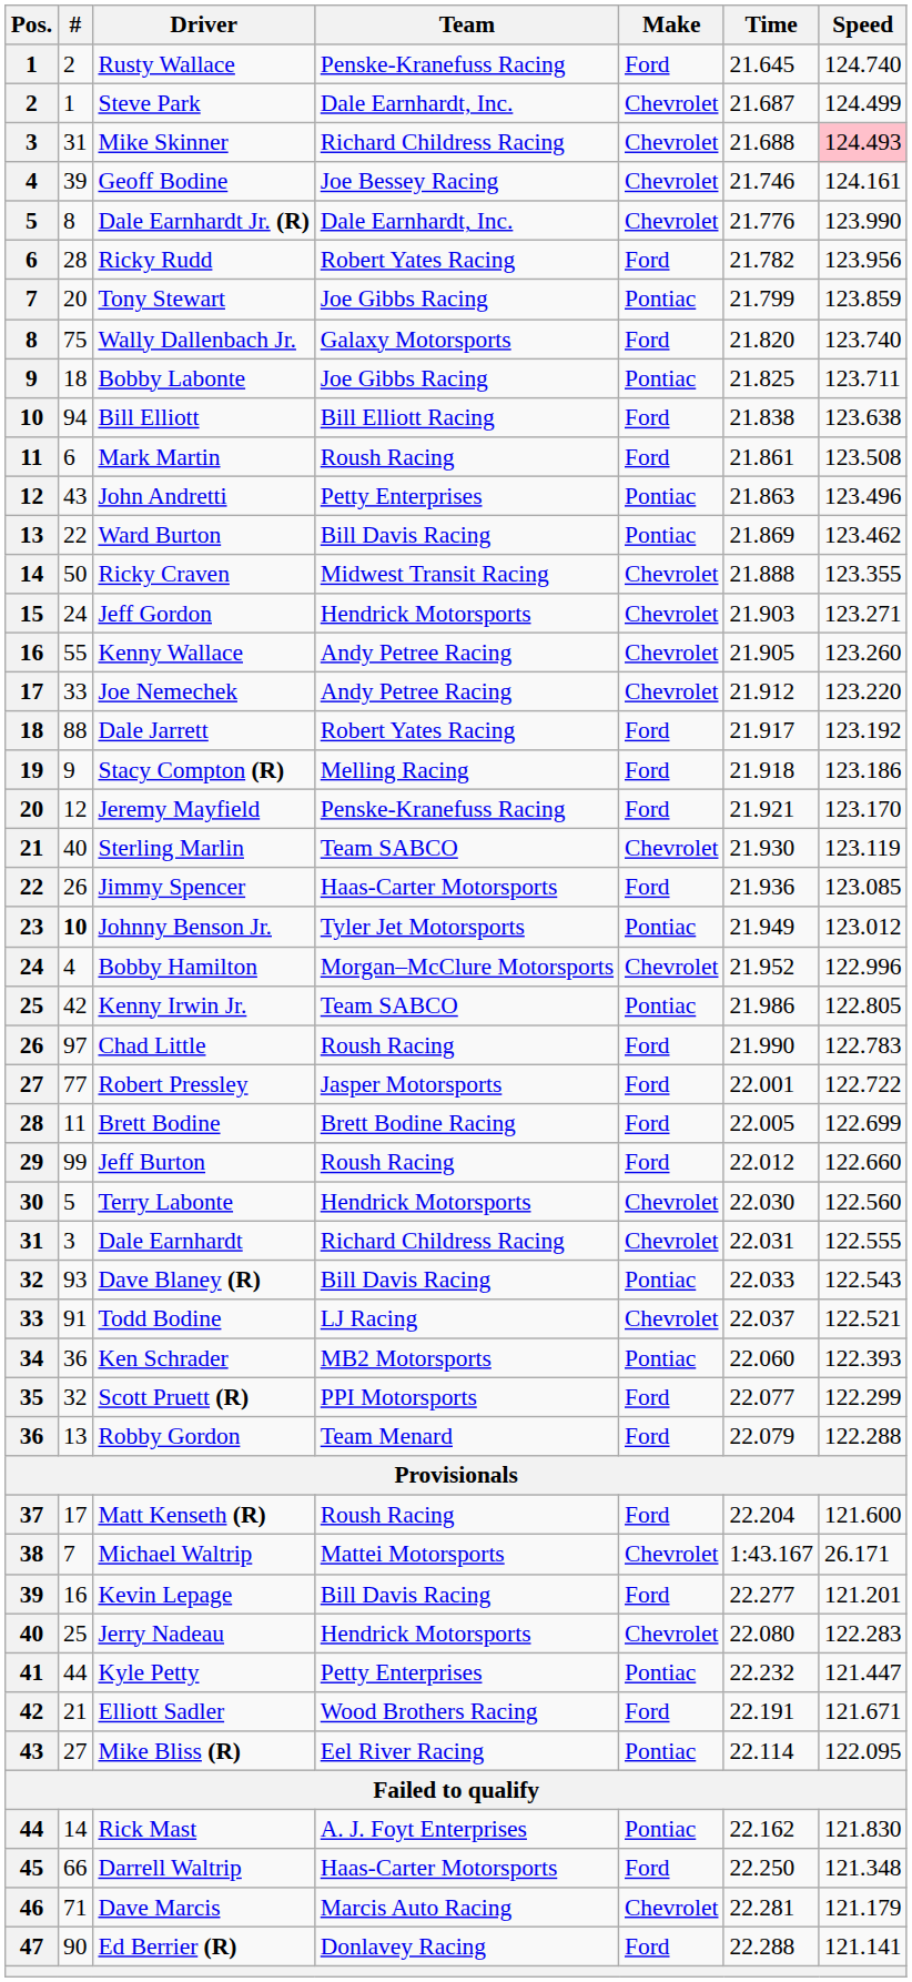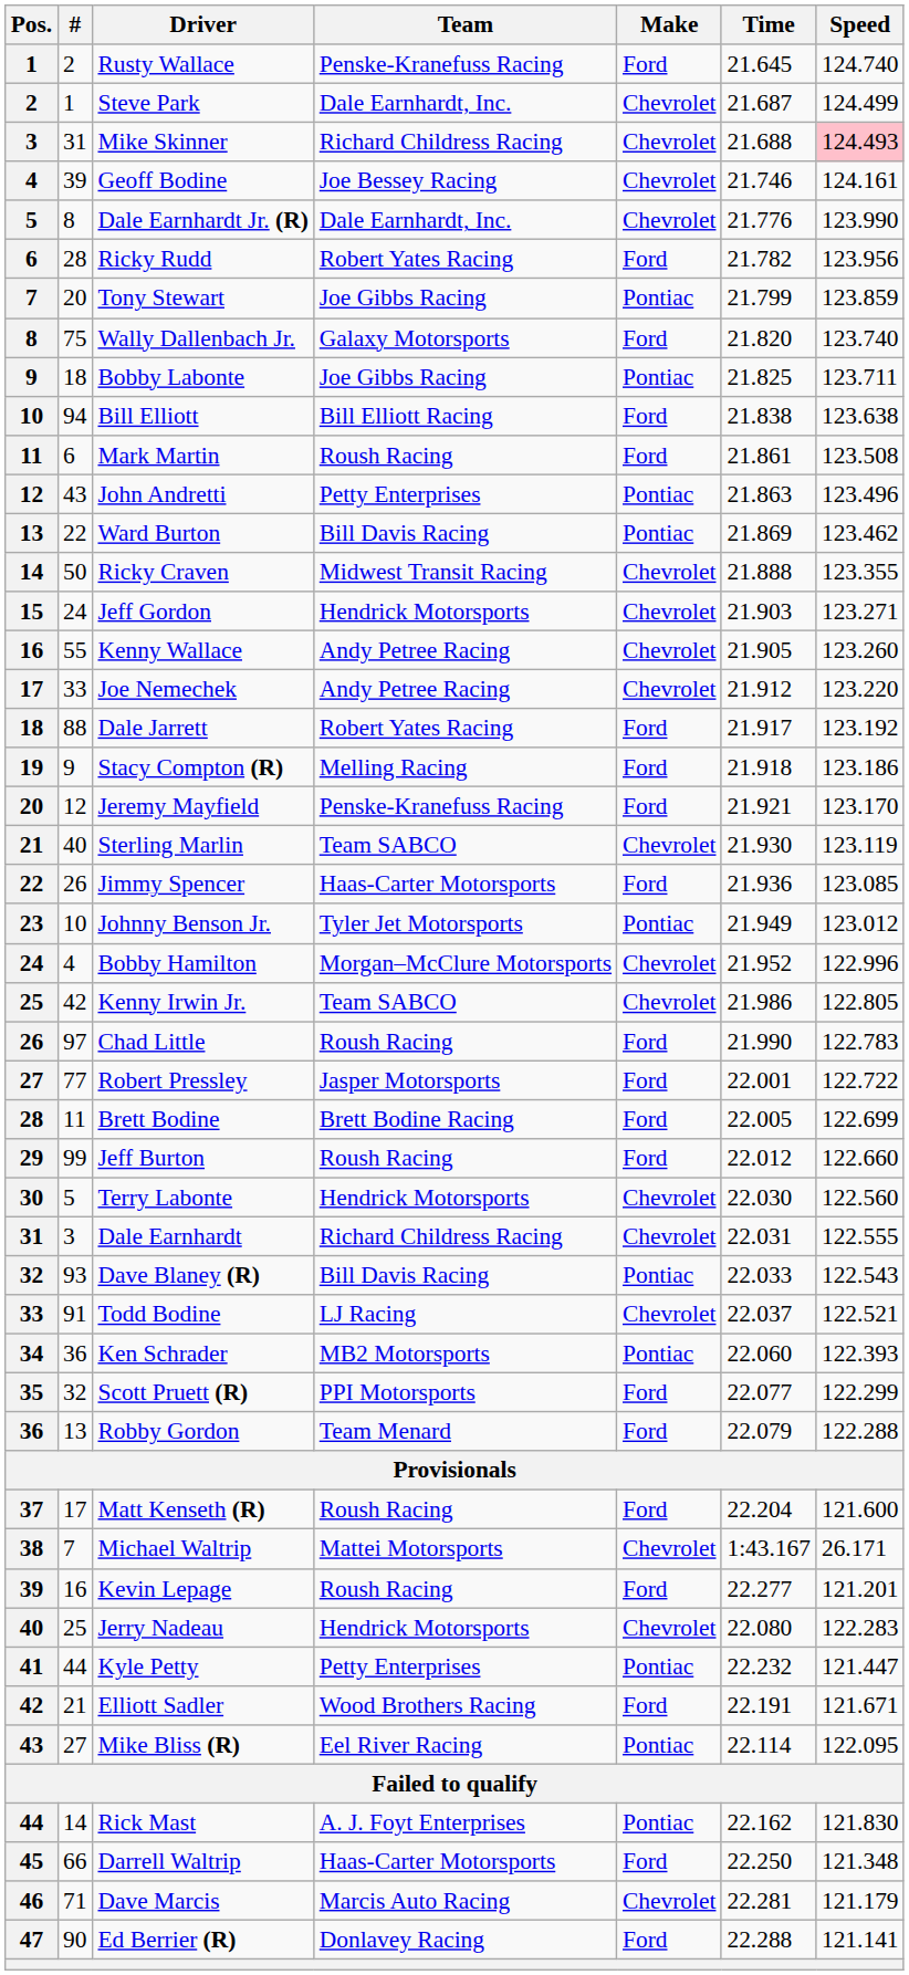Johnny Benson Jr. | #: bold -> normal
Kenny Irwin Jr. | Make: Pontiac -> Chevrolet
Kevin Lepage | Team: Bill Davis Racing -> Roush Racing
